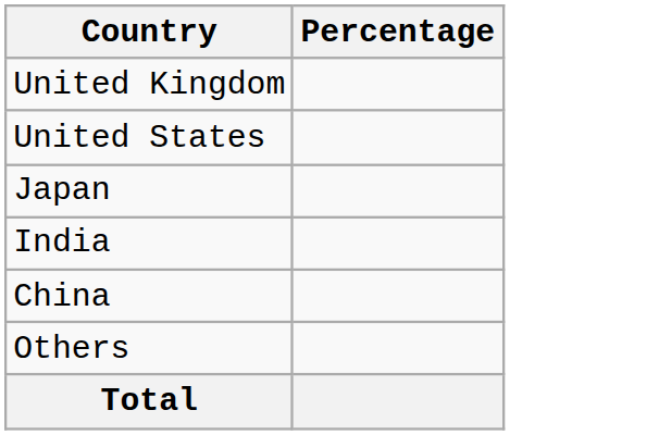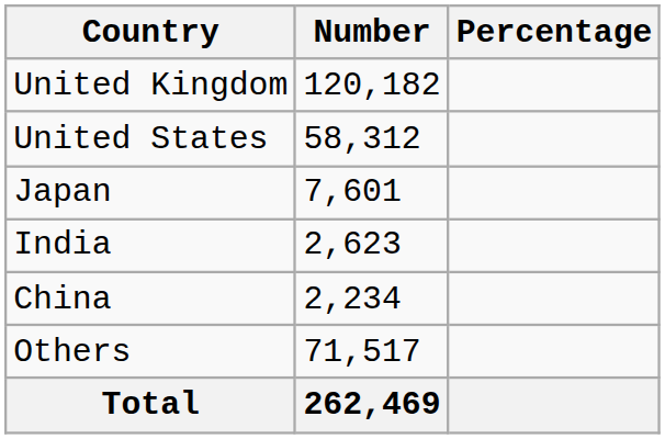+ column: Number | 120,182 | 58,312 | 7,601 | 2,623 | 2,234 | 71,517 | 262,469
